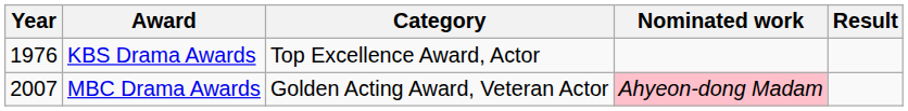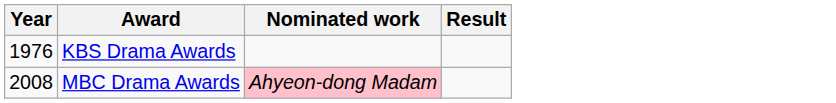- column: Category | Top Excellence Award, Actor | Golden Acting Award, Veteran Actor
MBC Drama Awards | Year: 2007 -> 2008
